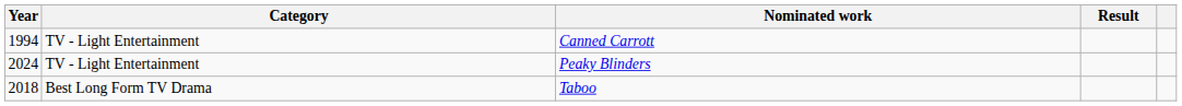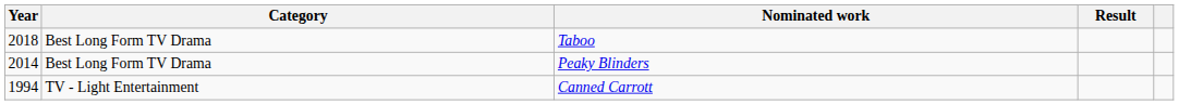rows swapped: Canned Carrott <-> Taboo
Peaky Blinders | Year: 2024 -> 2014
Peaky Blinders | Category: TV - Light Entertainment -> Best Long Form TV Drama
